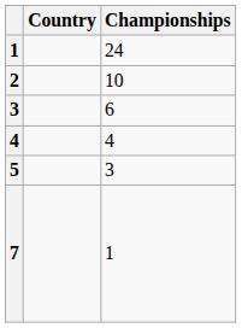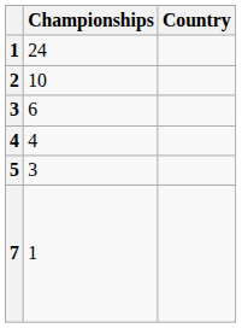columns swapped: Country <-> Championships
